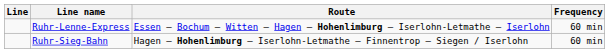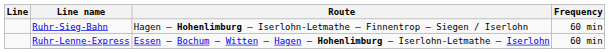rows swapped: Ruhr-Lenne-Express <-> Ruhr-Sieg-Bahn
